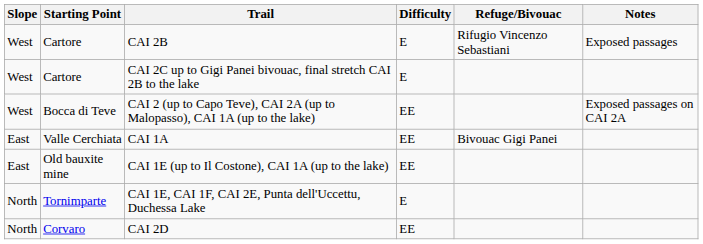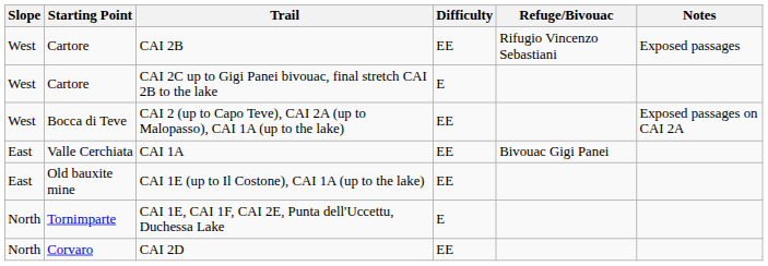CAI 2B | Difficulty: E -> EE
